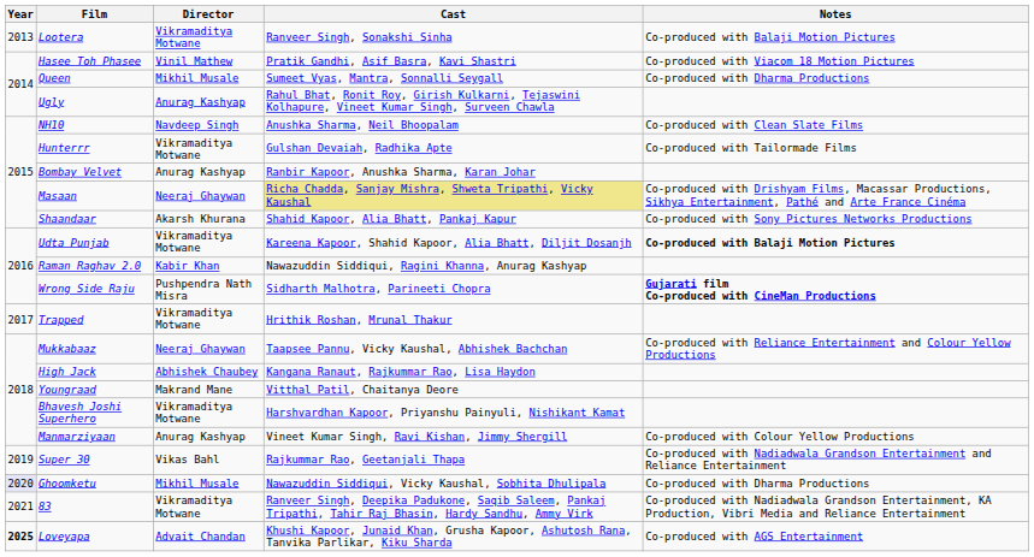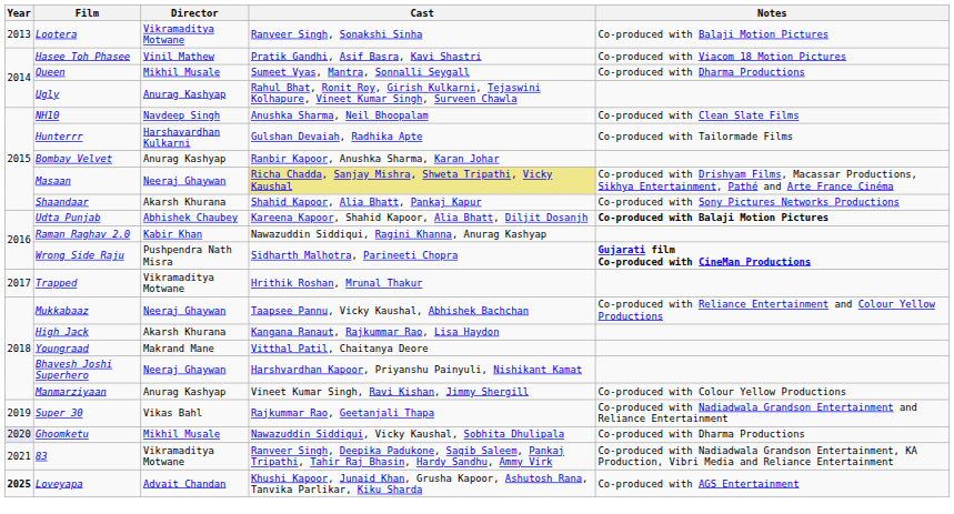Hunterrr | Director: Vikramaditya Motwane -> Harshavardhan Kulkarni
Udta Punjab | Director: Vikramaditya Motwane -> Abhishek Chaubey
High Jack | Director: Abhishek Chaubey -> Akarsh Khurana
Bhavesh Joshi Superhero | Director: Vikramaditya Motwane -> Neeraj Ghaywan
